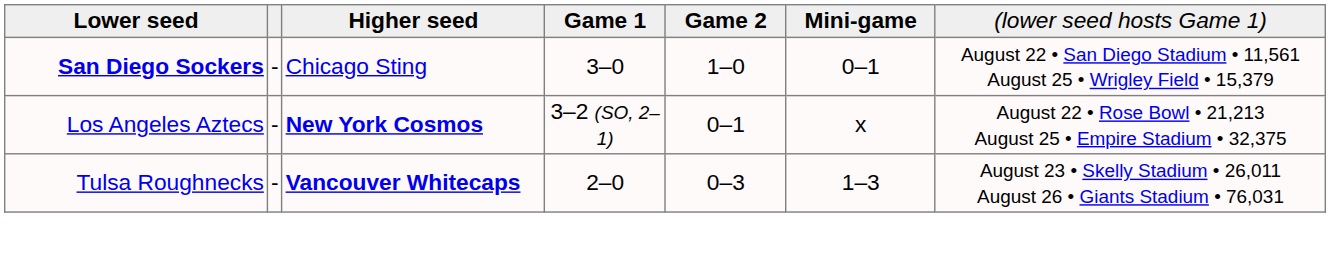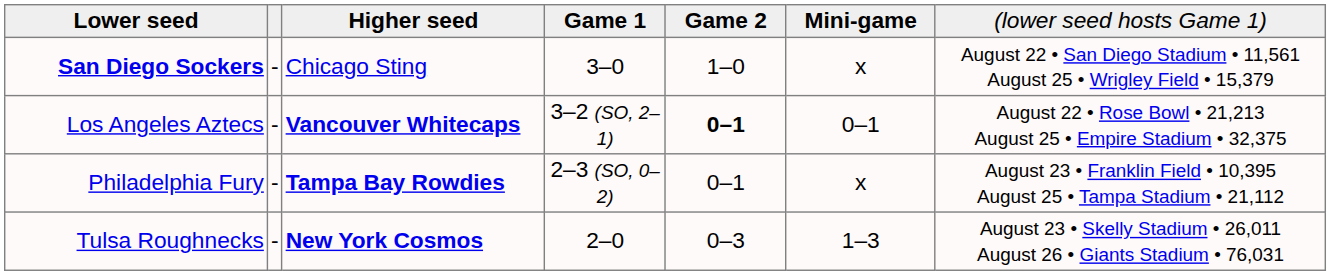San Diego Sockers | column 6: 0–1 -> x
Los Angeles Aztecs | column 3: New York Cosmos -> Vancouver Whitecaps
Los Angeles Aztecs | column 5: normal -> bold
Los Angeles Aztecs | column 6: x -> 0–1
+ row: Philadelphia Fury | - | Tampa Bay Rowdies | 2–3 (SO, 0–2) | 0–1 | x | August 23 • Franklin Field • 10,395 August 25 • Tampa Stadium • 21,112
Tulsa Roughnecks | column 3: Vancouver Whitecaps -> New York Cosmos
